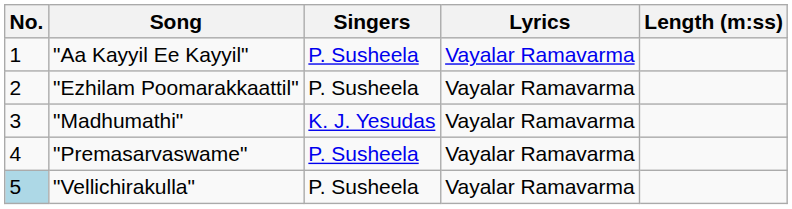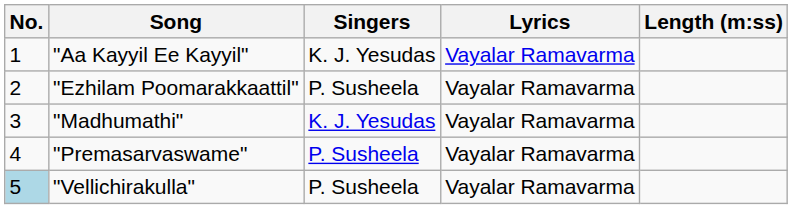"Aa Kayyil Ee Kayyil" | Singers: P. Susheela -> K. J. Yesudas
